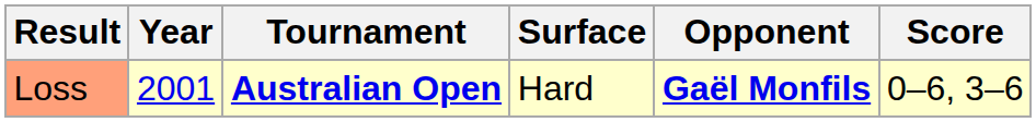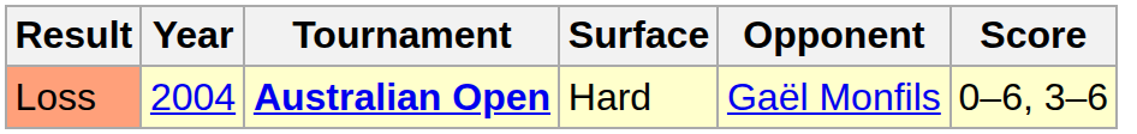Loss | Year: 2001 -> 2004
Loss | Opponent: bold -> normal
